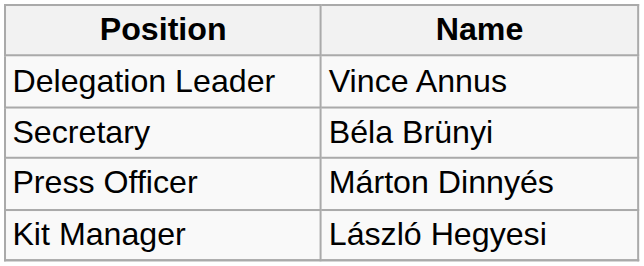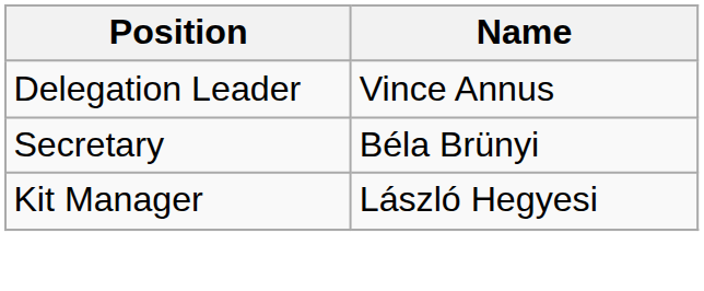- row: Press Officer | Márton Dinnyés
